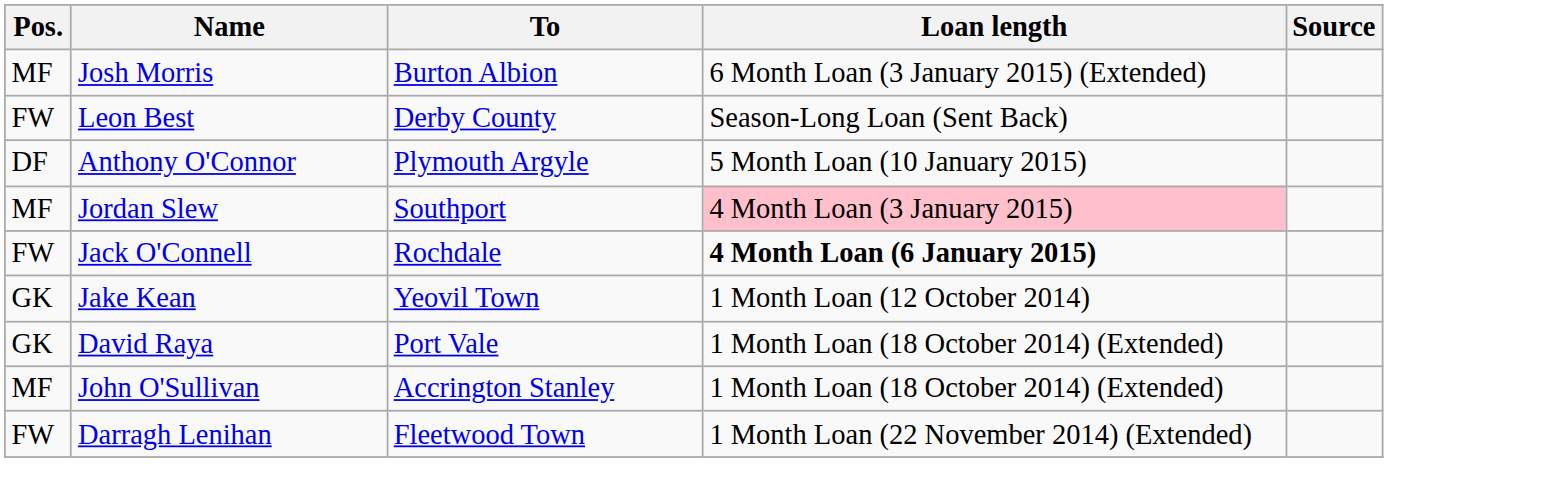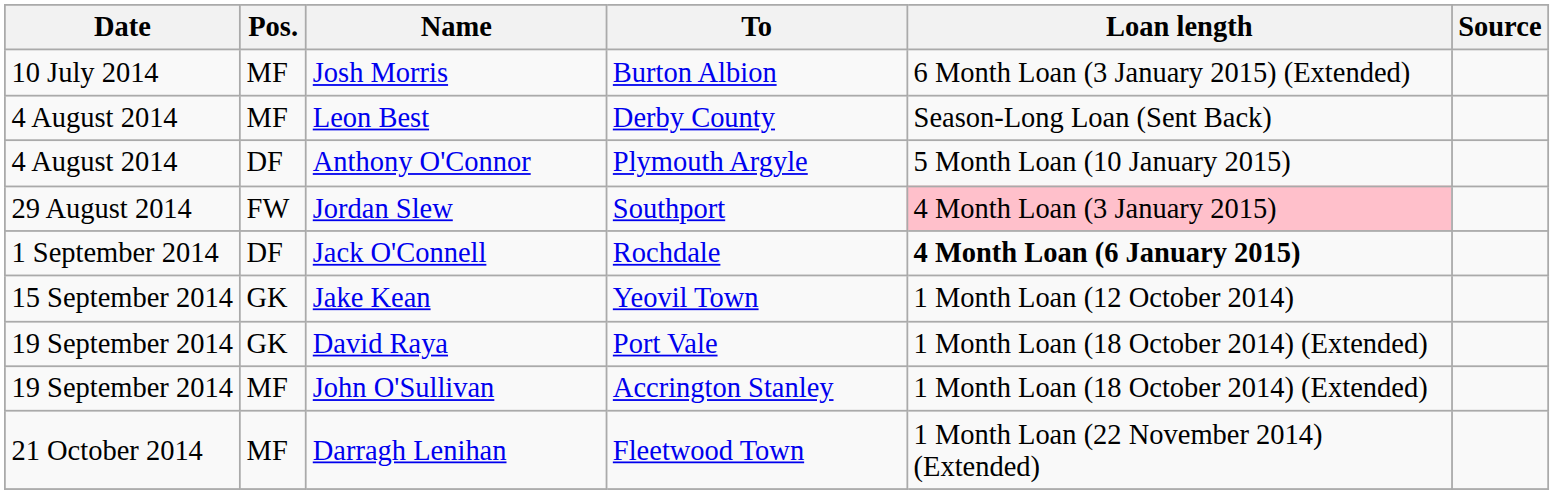+ column: Date | 10 July 2014 | 4 August 2014 | 4 August 2014 | 29 August 2014 | 1 September 2014 | 15 September 2014 | 19 September 2014 | 19 September 2014 | 21 October 2014
Leon Best | Pos.: FW -> MF
Jordan Slew | Pos.: MF -> FW
Jack O'Connell | Pos.: FW -> DF
Darragh Lenihan | Pos.: FW -> MF
